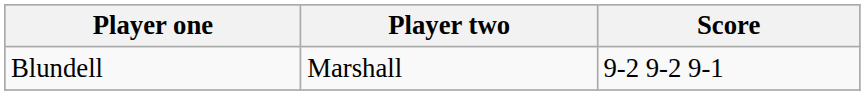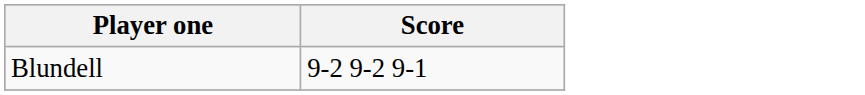- column: Player two | Marshall
